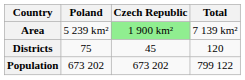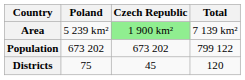rows swapped: Population <-> Districts
